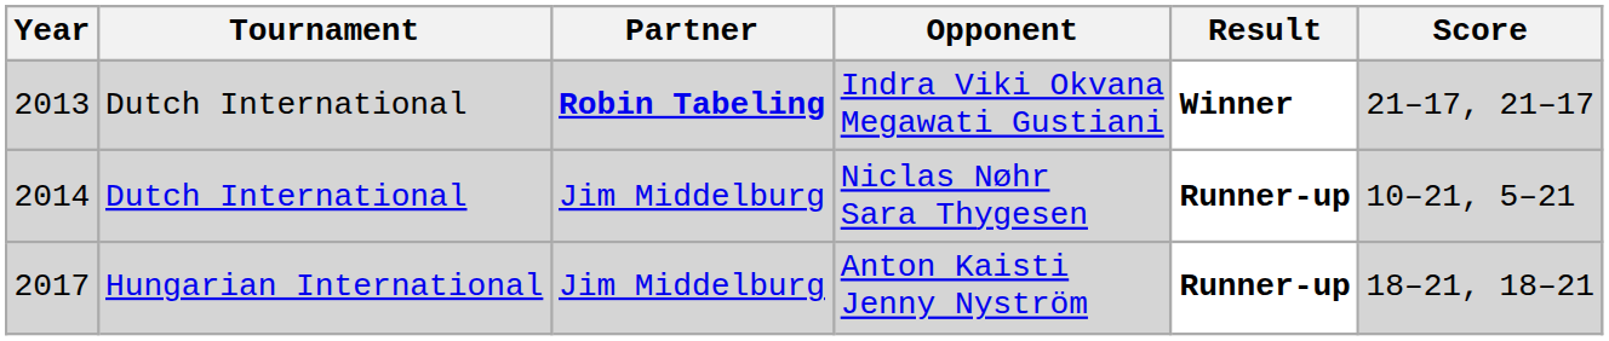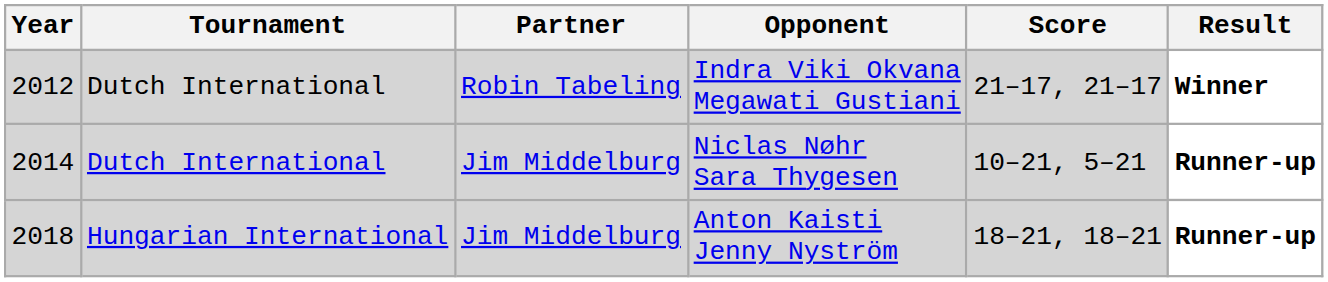columns swapped: Score <-> Result
Indra Viki Okvana Megawati Gustiani | Year: 2013 -> 2012
Indra Viki Okvana Megawati Gustiani | Partner: bold -> normal
Anton Kaisti Jenny Nyström | Year: 2017 -> 2018
